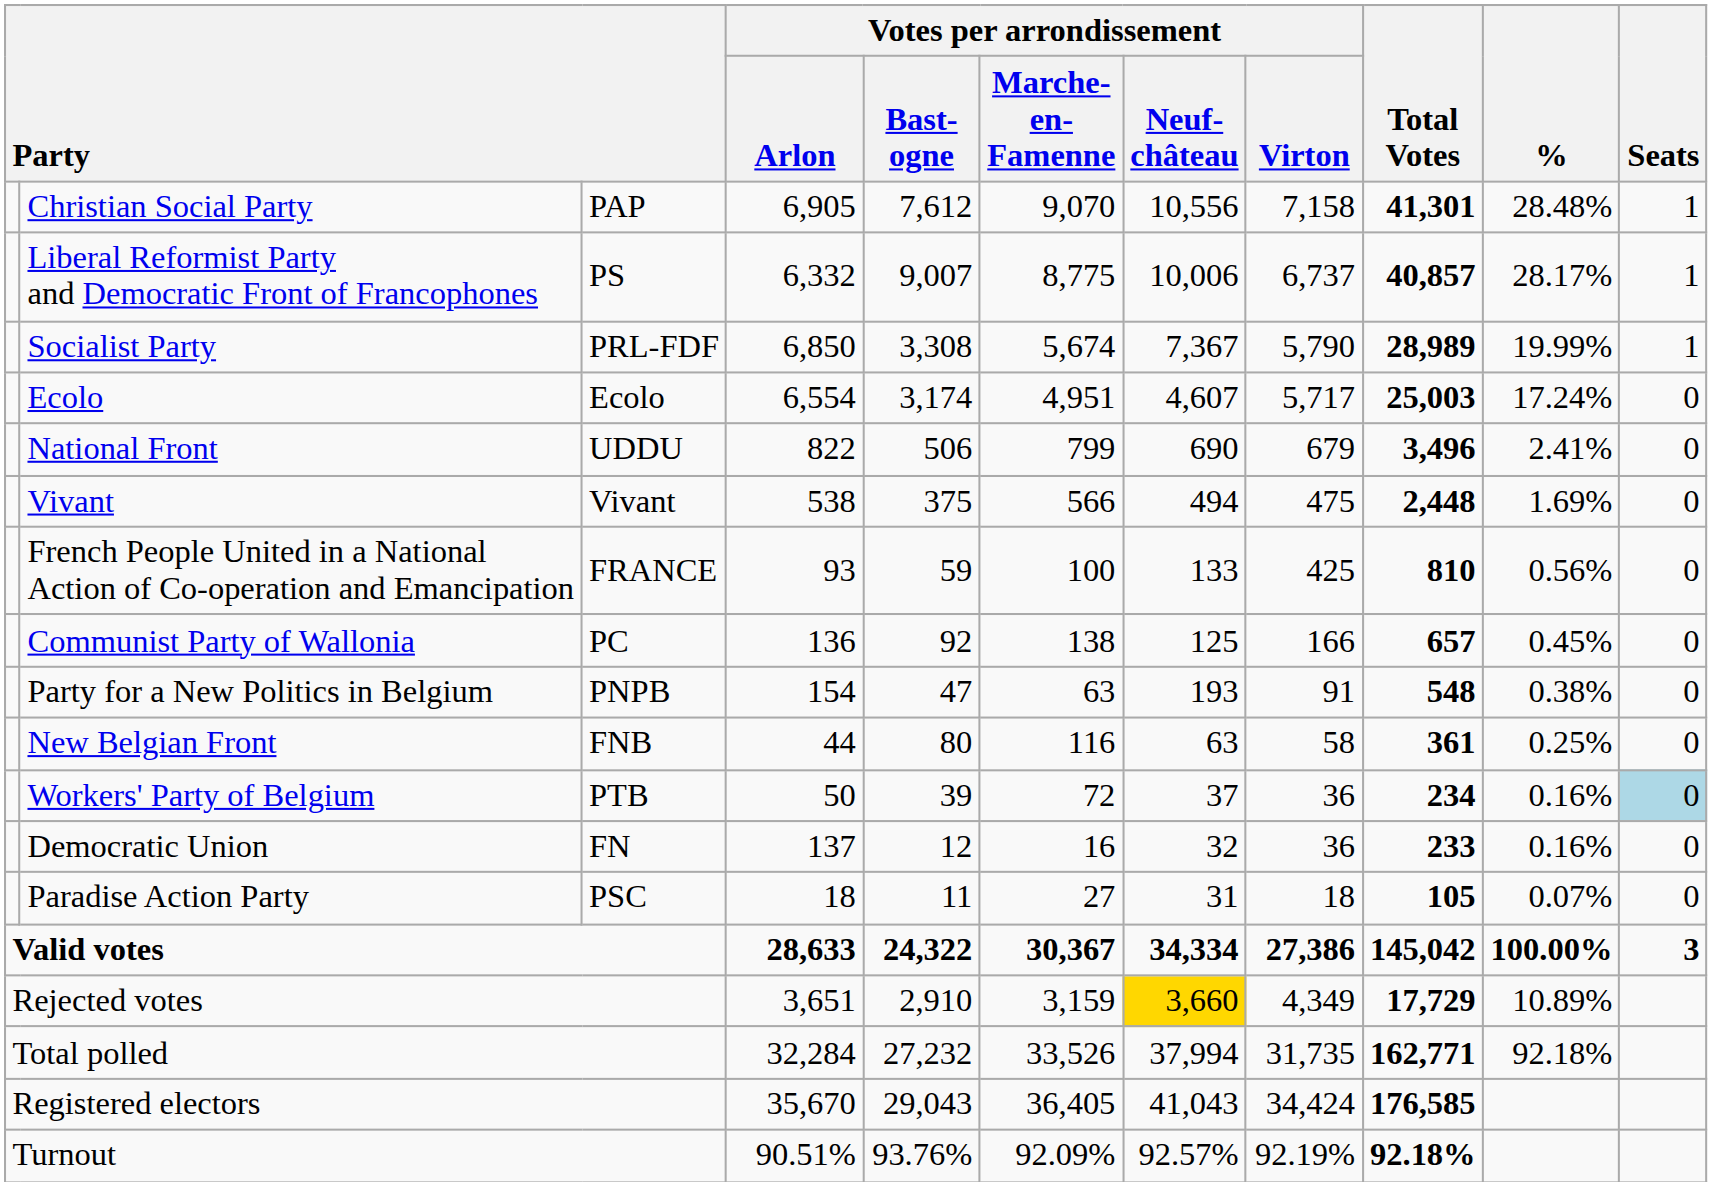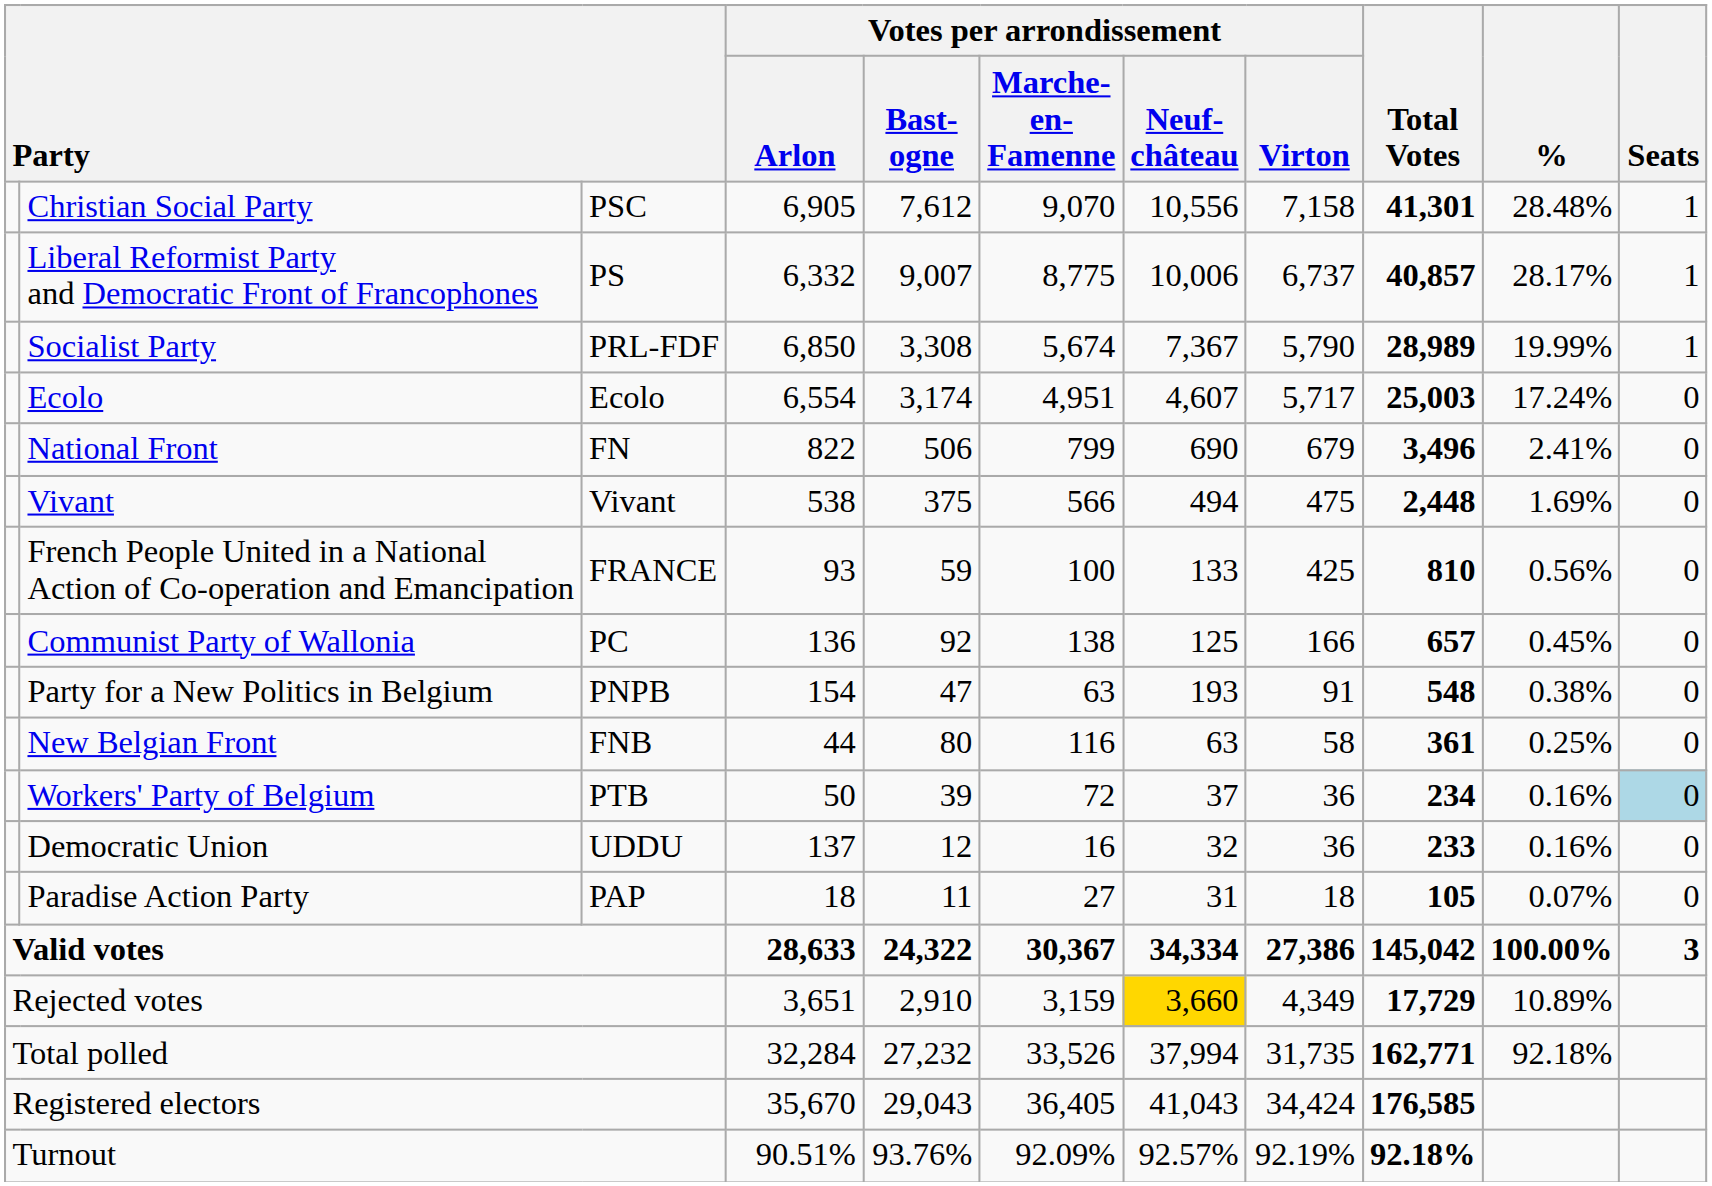Christian Social Party | column 3: PAP -> PSC
National Front | column 3: UDDU -> FN
Democratic Union | column 3: FN -> UDDU
Paradise Action Party | column 3: PSC -> PAP
